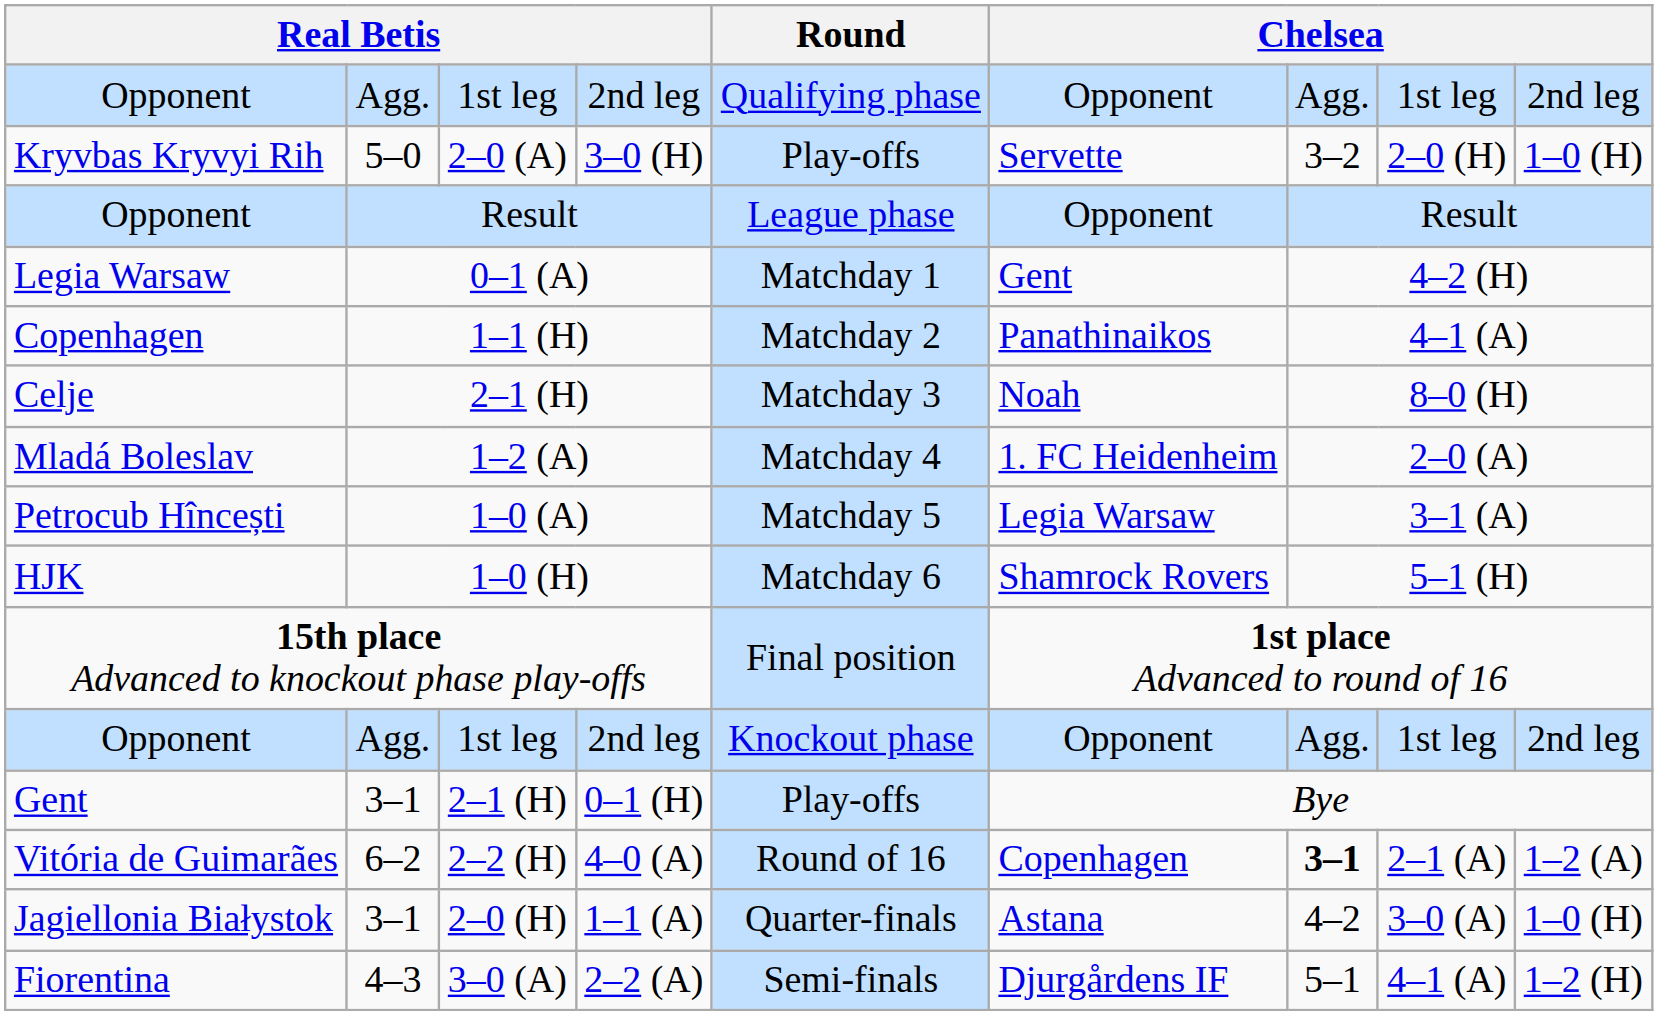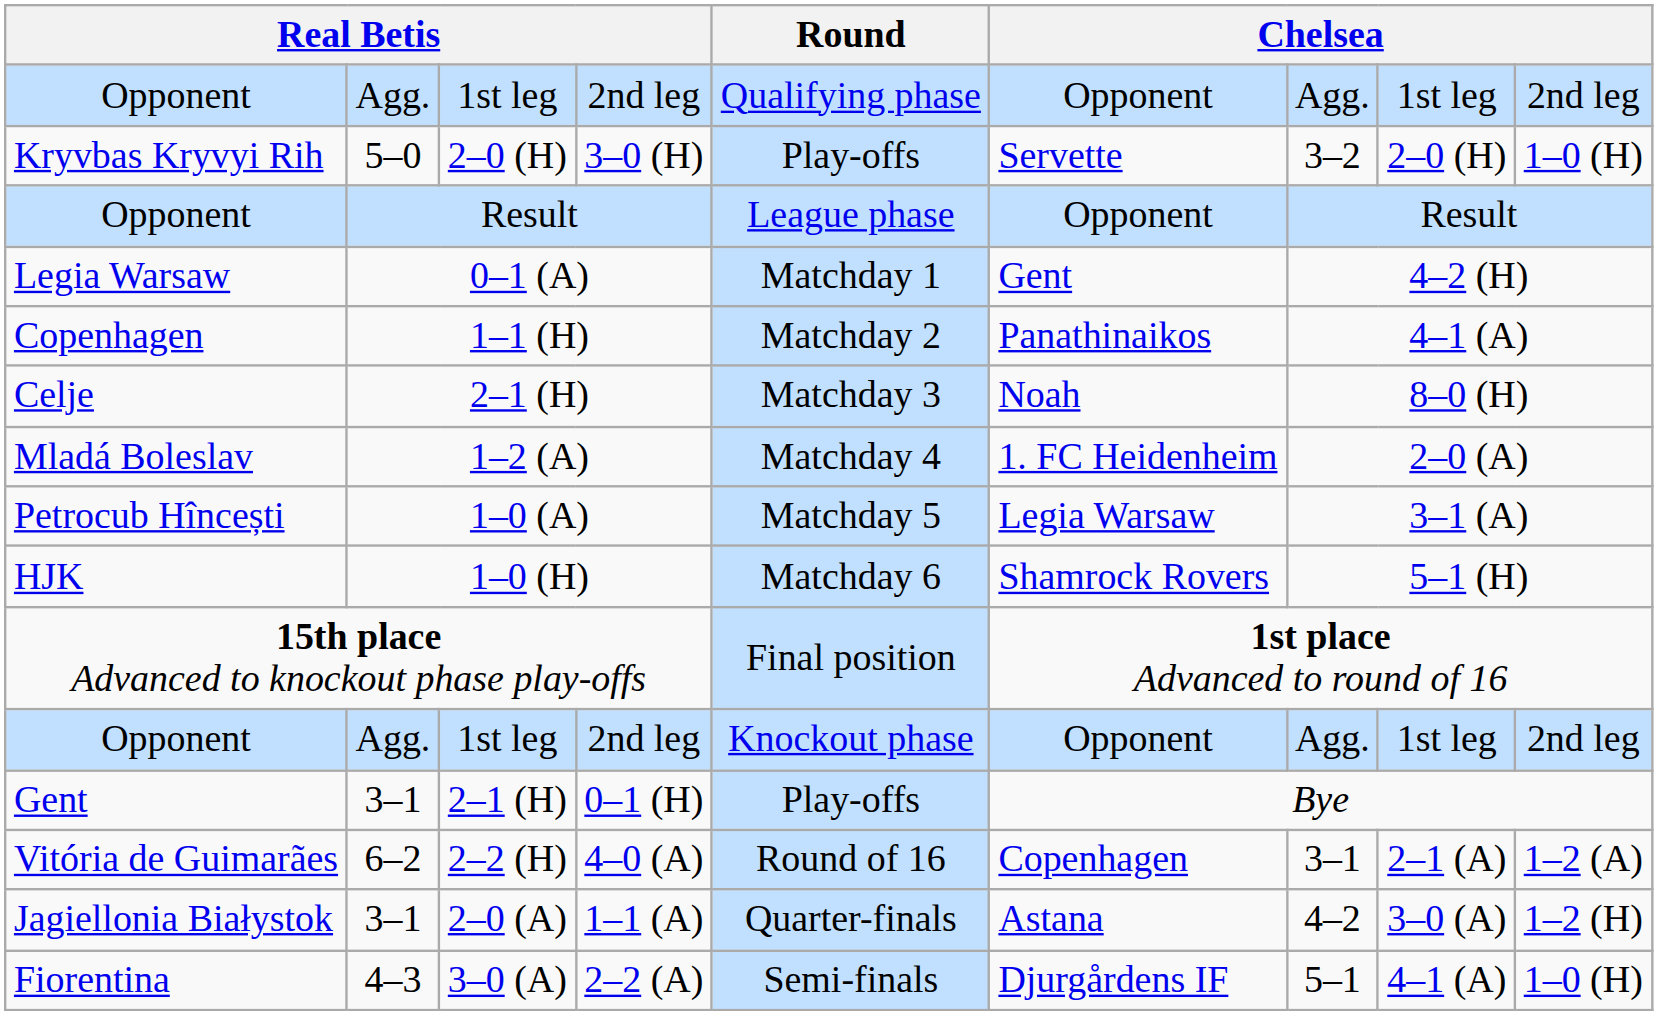3–0 (H) | column 3: 2–0 (A) -> 2–0 (H)
4–0 (A) | column 7: bold -> normal
1–1 (A) | column 3: 2–0 (H) -> 2–0 (A)
1–1 (A) | column 9: 1–0 (H) -> 1–2 (H)
2–2 (A) | column 9: 1–2 (H) -> 1–0 (H)
